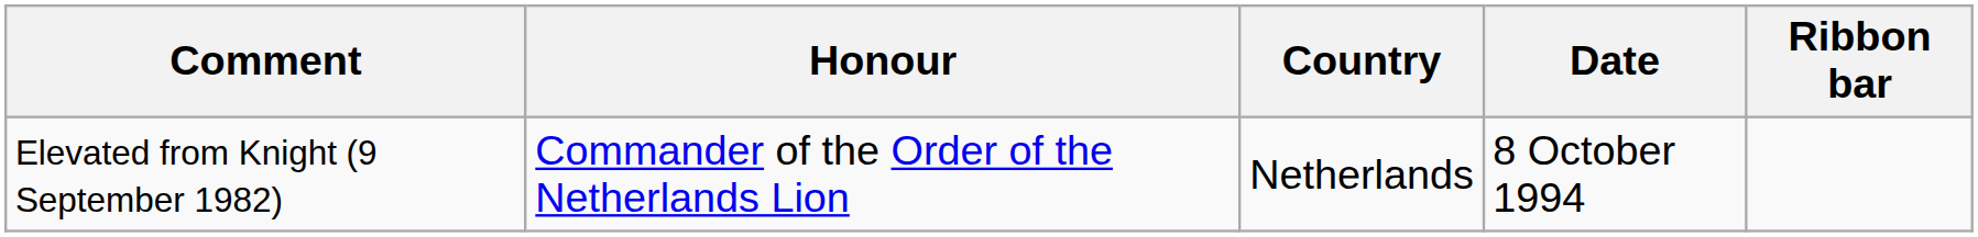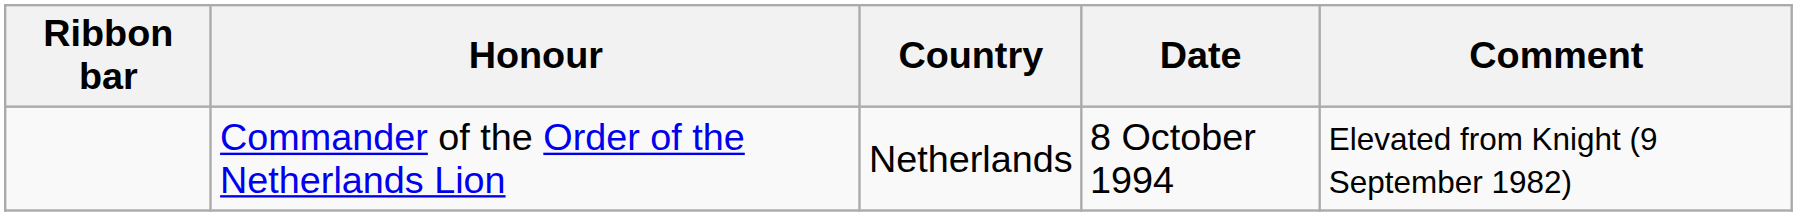columns swapped: Ribbon bar <-> Comment
